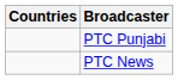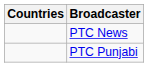rows swapped: PTC News <-> PTC Punjabi
